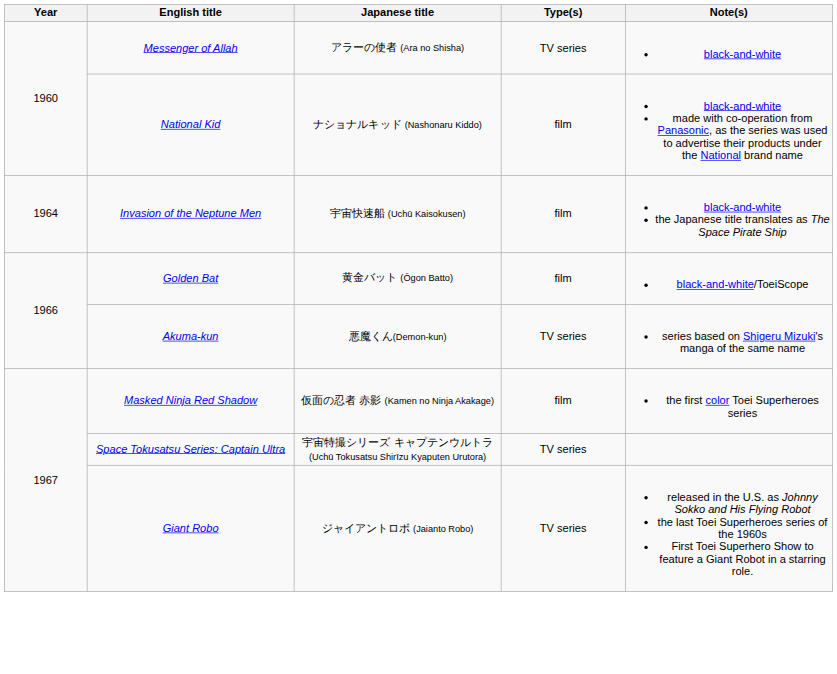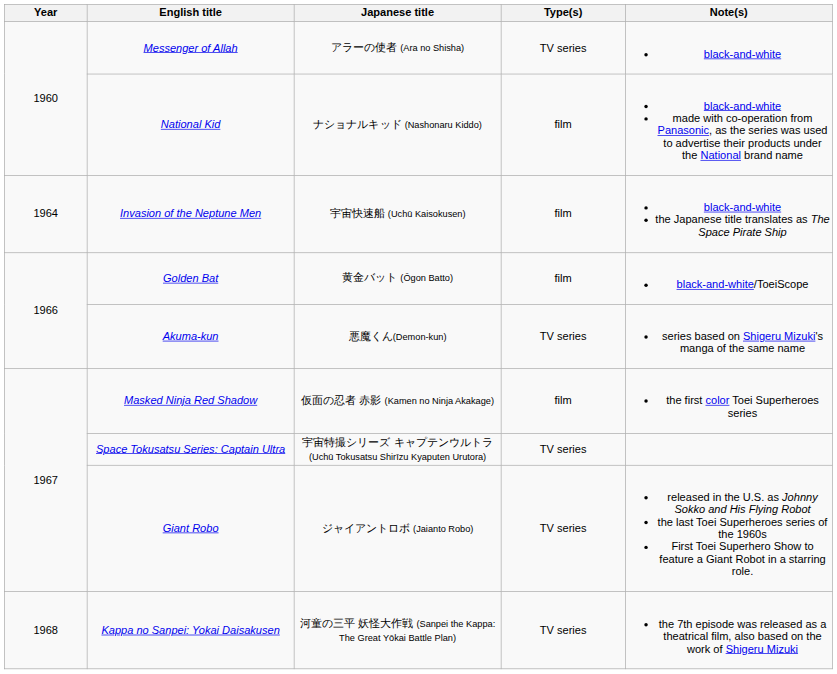+ row: 1968 | Kappa no Sanpei: Yokai Daisakusen | 河童の三平 妖怪大作戦 (Sanpei the Kappa: The Great Yōkai Battle Plan) | TV series | the 7th episode was released as a theatrical film, also based on the work of Shigeru Mizuki
